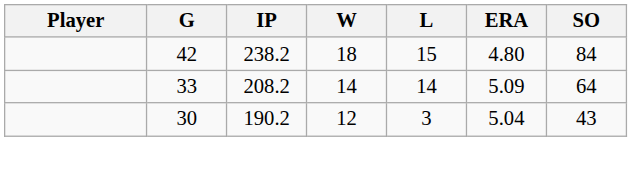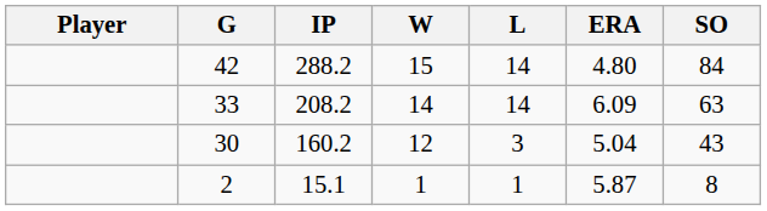42 | IP: 238.2 -> 288.2
42 | W: 18 -> 15
42 | L: 15 -> 14
33 | ERA: 5.09 -> 6.09
33 | SO: 64 -> 63
30 | IP: 190.2 -> 160.2
+ row: 2 | 15.1 | 1 | 1 | 5.87 | 8
